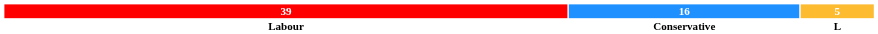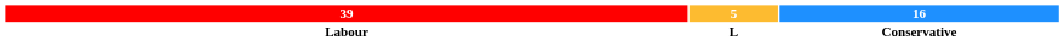columns swapped: 16 <-> 5
